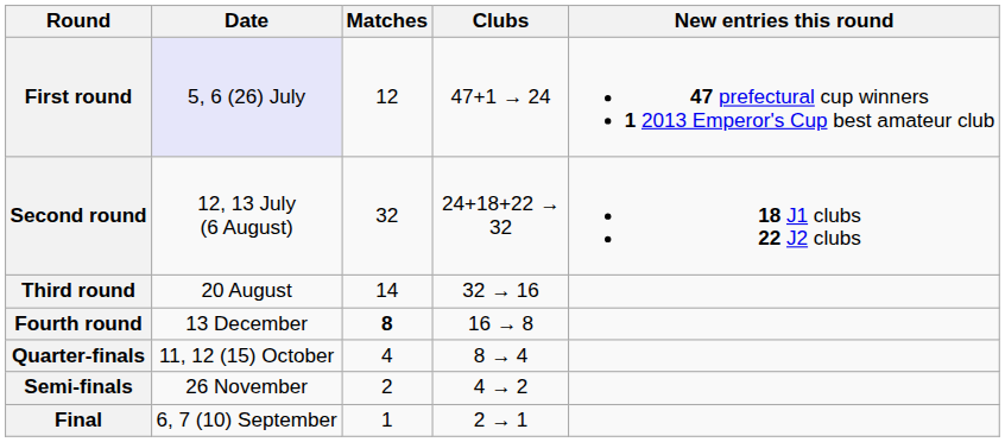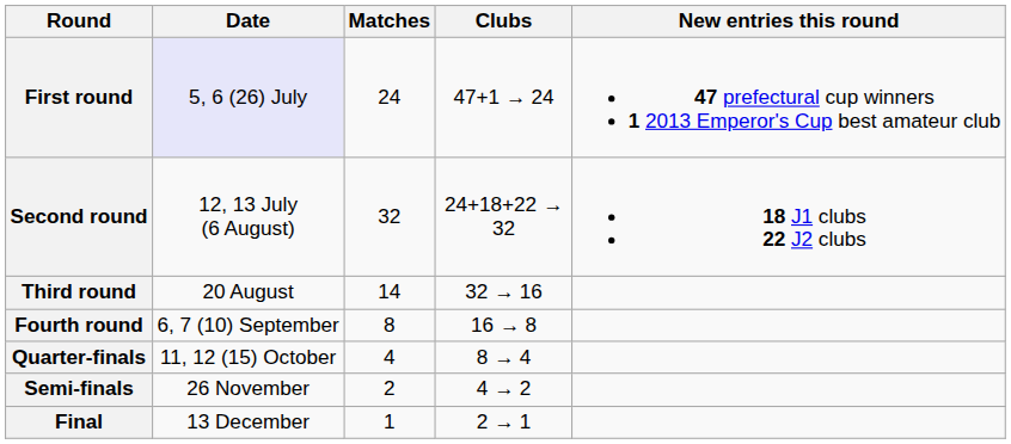First round | Matches: 12 -> 24
Fourth round | Date: 13 December -> 6, 7 (10) September
Fourth round | Matches: bold -> normal
Final | Date: 6, 7 (10) September -> 13 December
